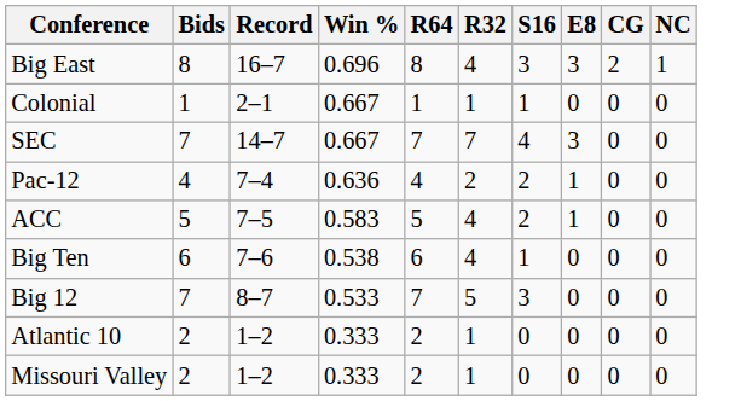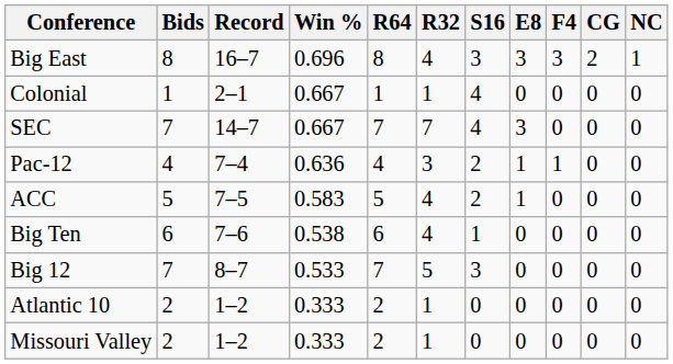+ column: F4 | 3 | 0 | 0 | 1 | 0 | 0 | 0 | 0 | 0
Colonial | S16: 1 -> 4
Pac-12 | R32: 2 -> 3
